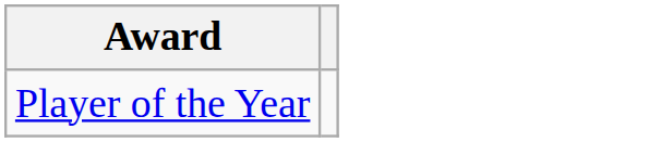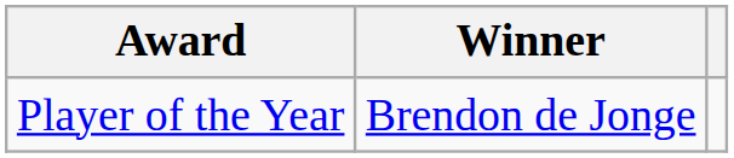+ column: Winner | Brendon de Jonge
